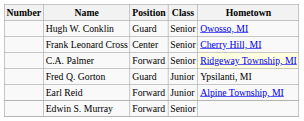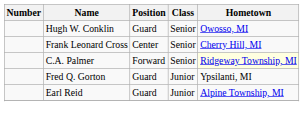Earl Reid | Position: Forward -> Guard
- row: Edwin S. Murray | Forward | Senior
